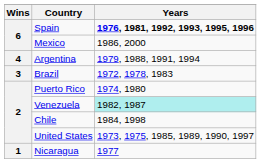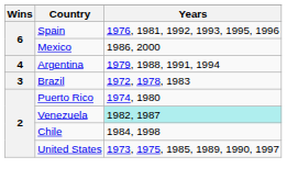Spain | Years: bold -> normal
- row: 1 | Nicaragua | 1977
